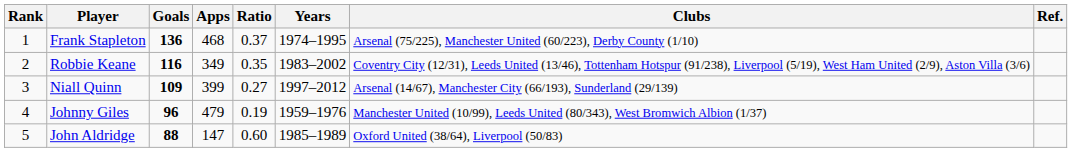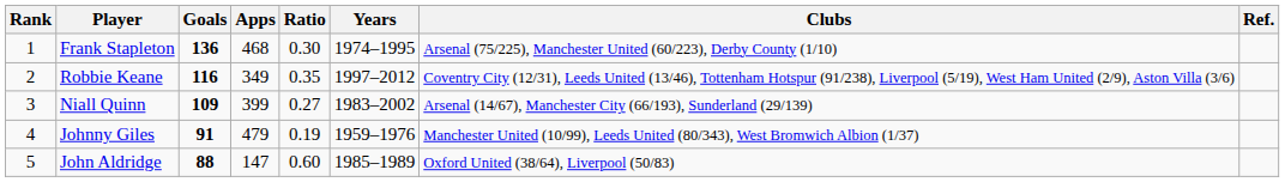Frank Stapleton | Ratio: 0.37 -> 0.30
Robbie Keane | Years: 1983–2002 -> 1997–2012
Niall Quinn | Years: 1997–2012 -> 1983–2002
Johnny Giles | Goals: 96 -> 91
